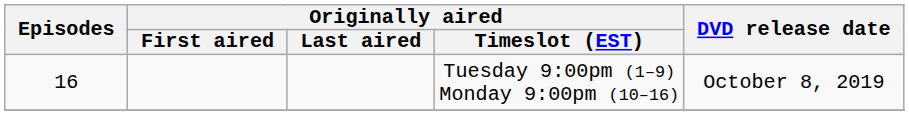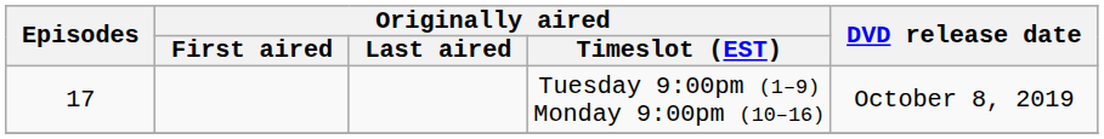Tuesday 9:00pm (1–9) Monday 9:00pm (10–16) | Episodes: 16 -> 17
